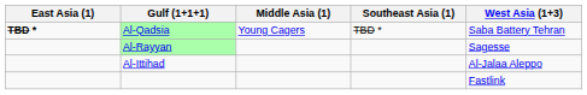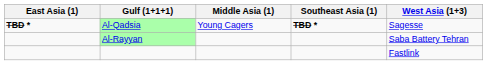Al-Qadsia | Southeast Asia (1): normal -> bold
Al-Qadsia | West Asia (1+3): Saba Battery Tehran -> Sagesse
Al-Rayyan | West Asia (1+3): Sagesse -> Saba Battery Tehran
- row: Al-Ittihad | Al-Jalaa Aleppo
